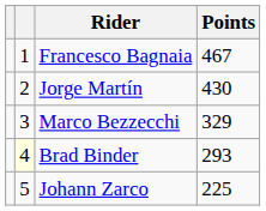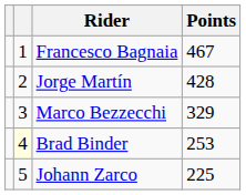Jorge Martín | Points: 430 -> 428
Brad Binder | Points: 293 -> 253
